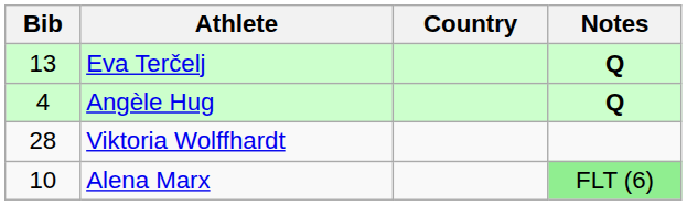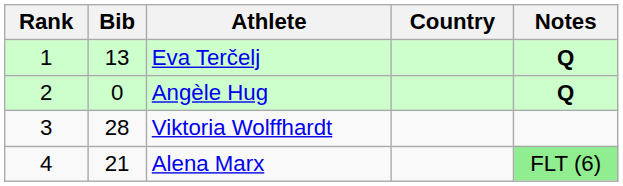+ column: Rank | 1 | 2 | 3 | 4
Angèle Hug | Bib: 4 -> 0
Alena Marx | Bib: 10 -> 21
